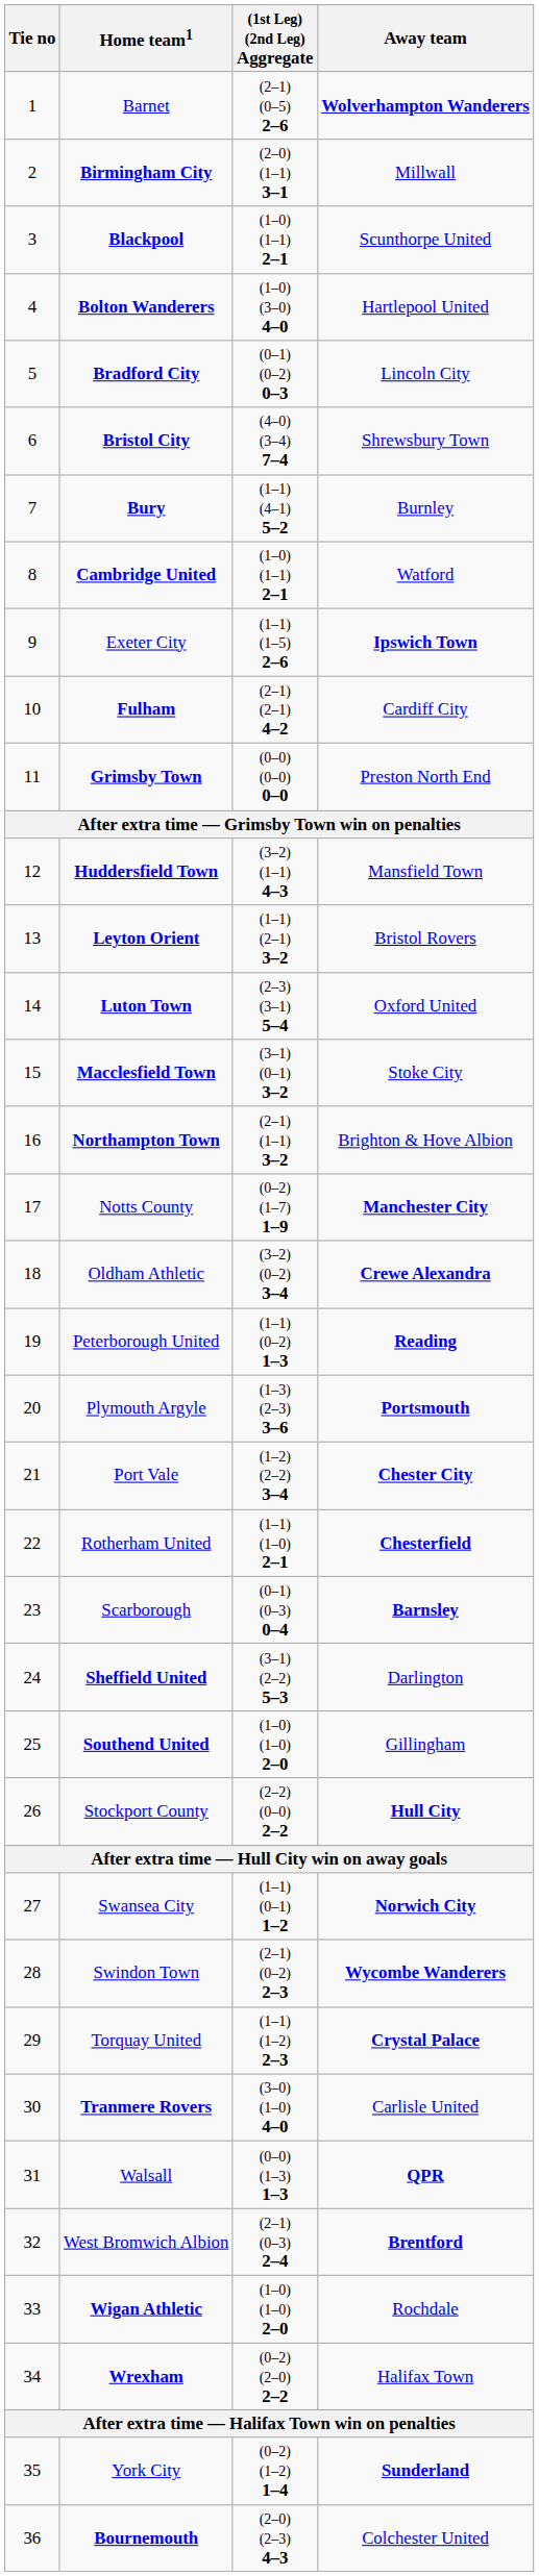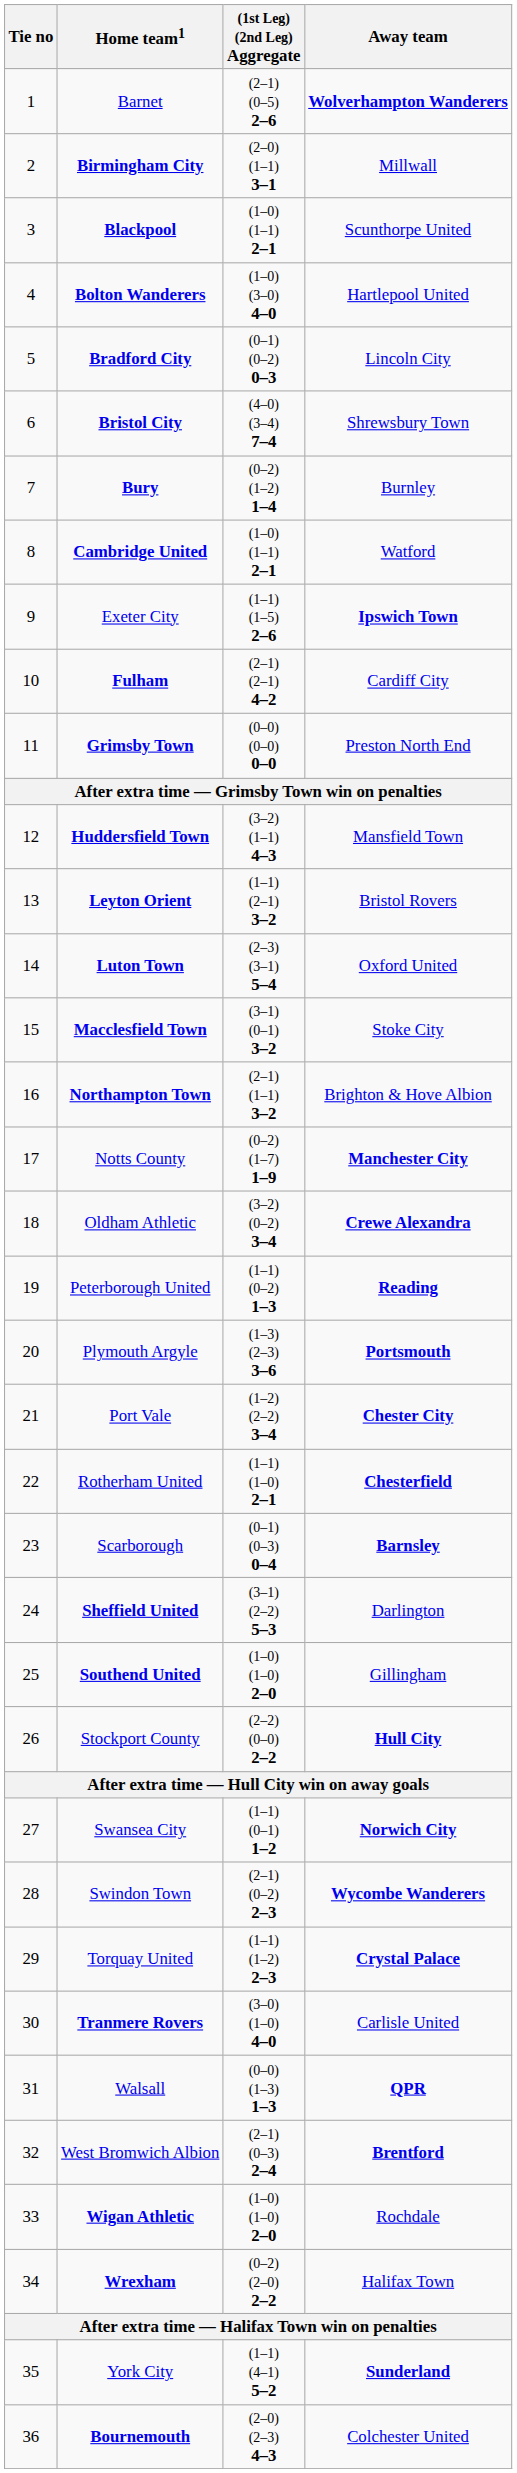Bury | (1st Leg) (2nd Leg) Aggregate: (1–1) (4–1) 5–2 -> (0–2) (1–2) 1–4
York City | (1st Leg) (2nd Leg) Aggregate: (0–2) (1–2) 1–4 -> (1–1) (4–1) 5–2
